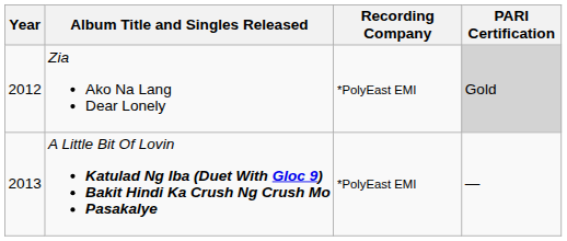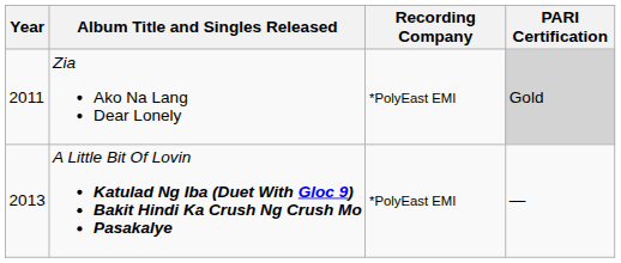Zia Ako Na Lang Dear Lonely | Year: 2012 -> 2011
